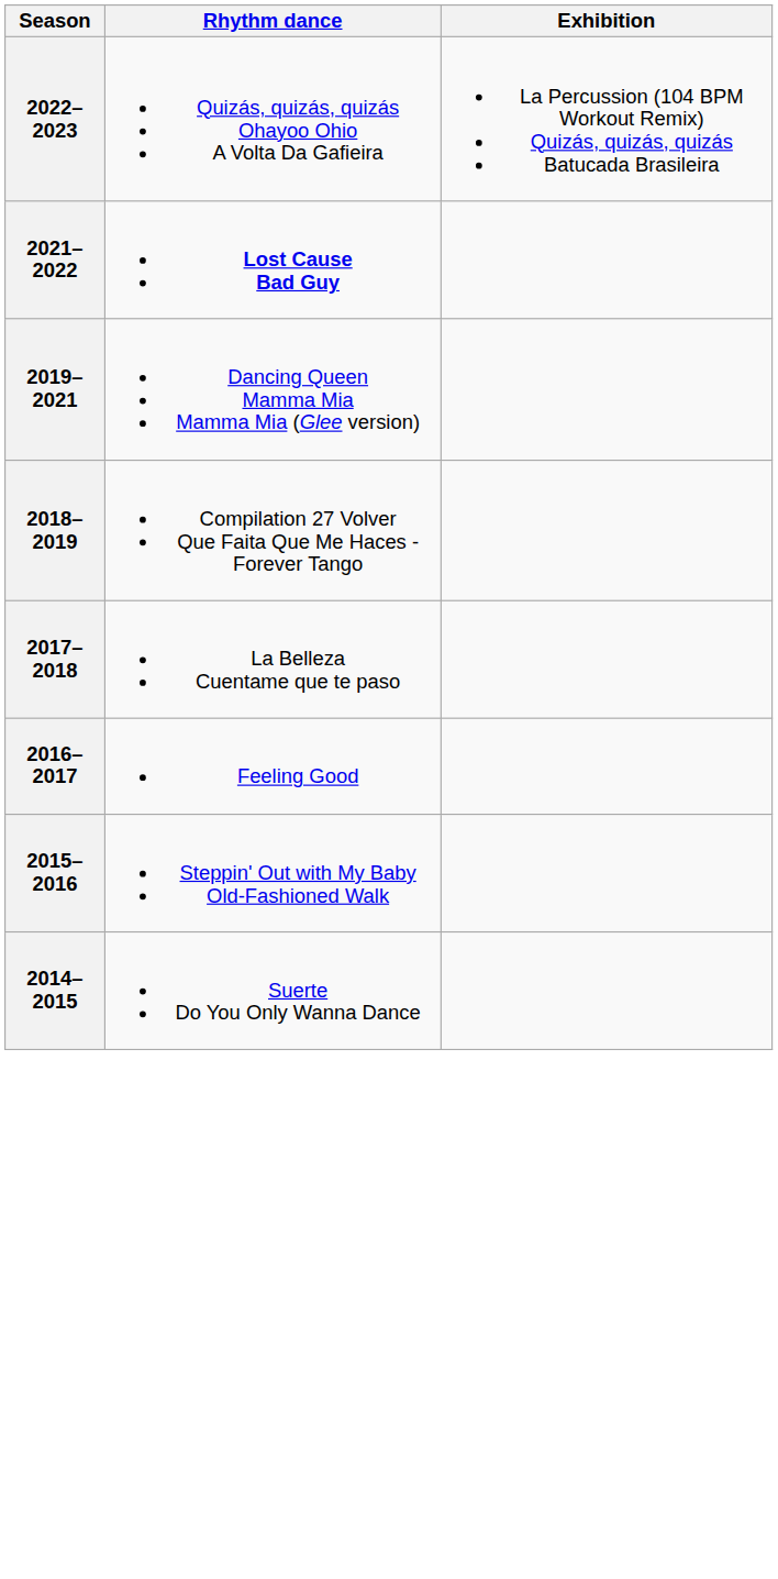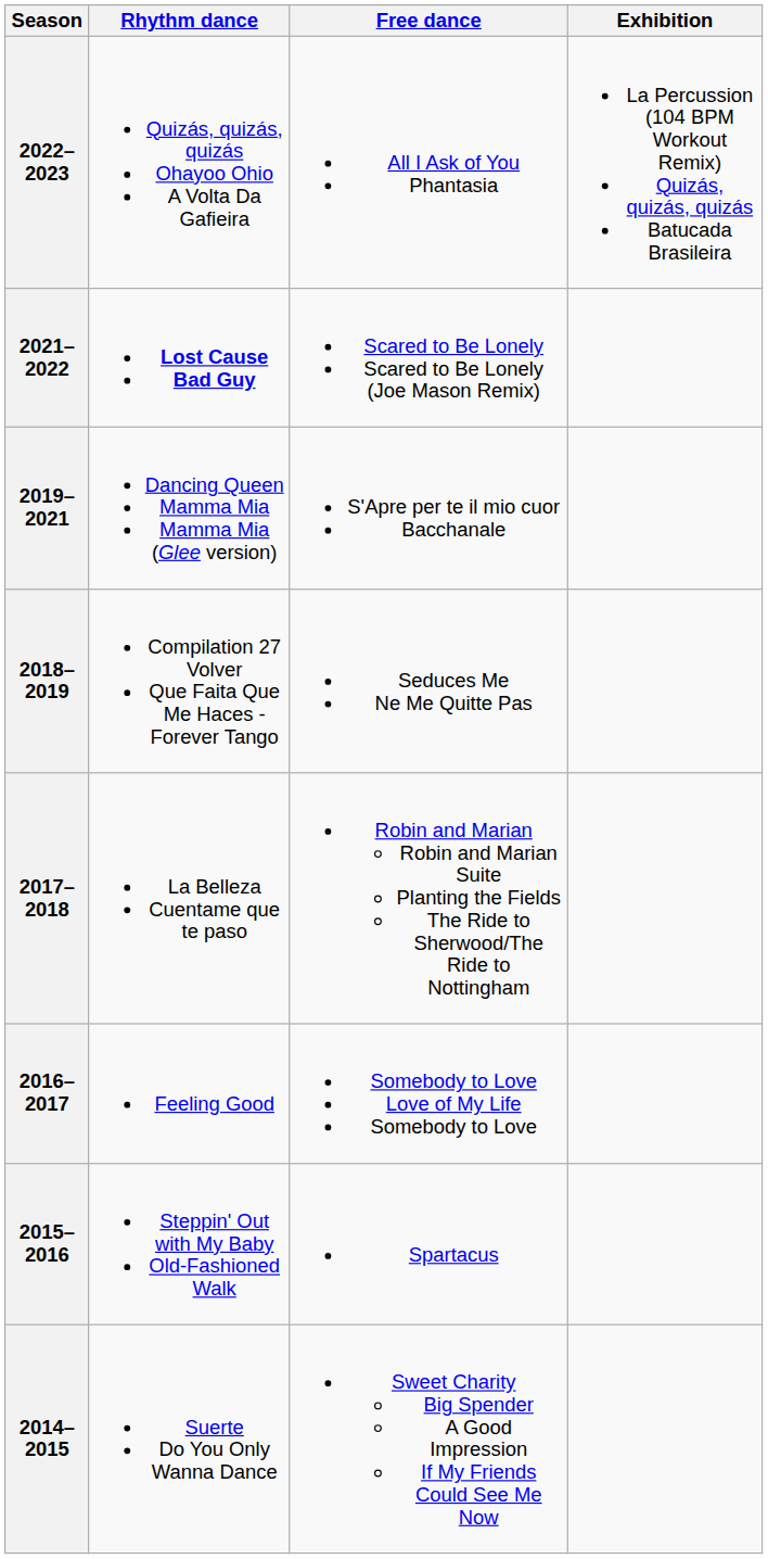+ column: Free dance | All I Ask of You Phantasia | Scared to Be Lonely Scared to Be Lonely (Joe Mason Remix) | S'Apre per te il mio cuor Bacchanale | Seduces Me Ne Me Quitte Pas | Robin and Marian Robin and Marian Suite Planting the Fields The Ride to Sherwood/The Ride to Nottingham | Somebody to Love Love of My Life Somebody to Love | Spartacus | Sweet Charity Big Spender A Good Impression If My Friends Could See Me Now
